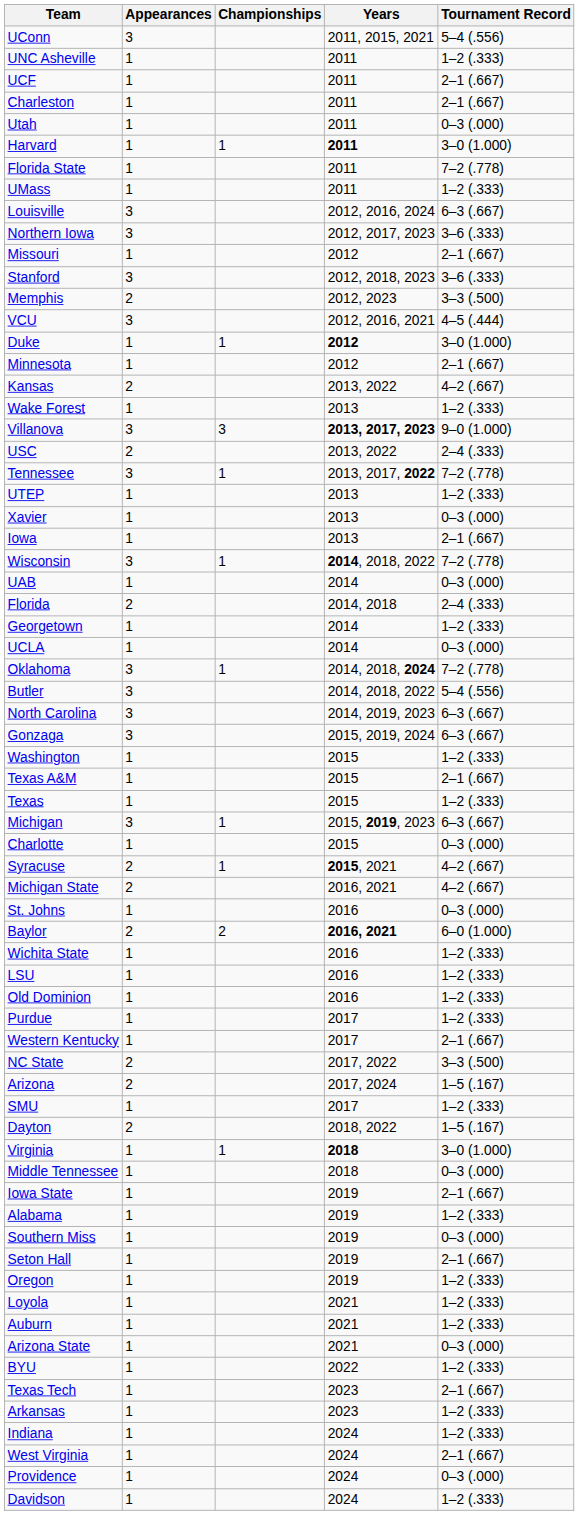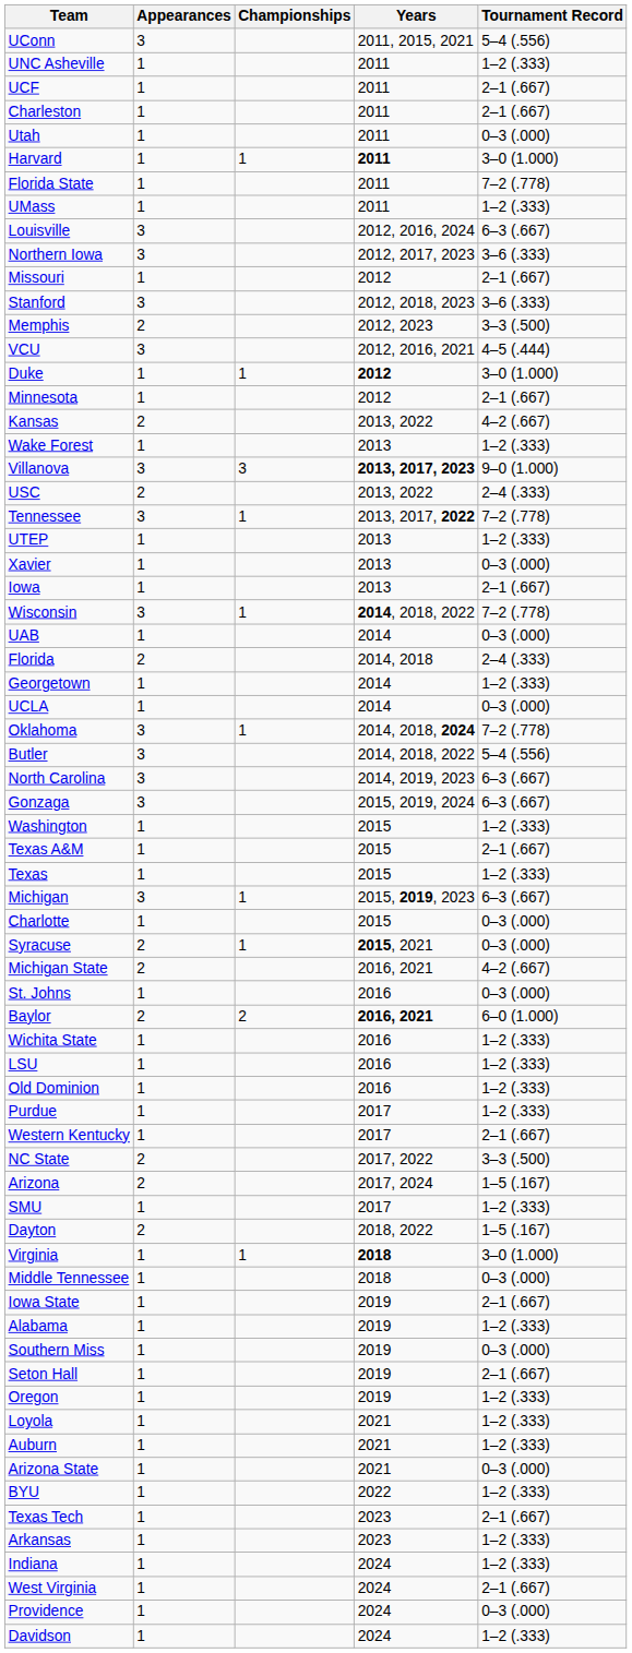Syracuse | Tournament Record: 4–2 (.667) -> 0–3 (.000)
